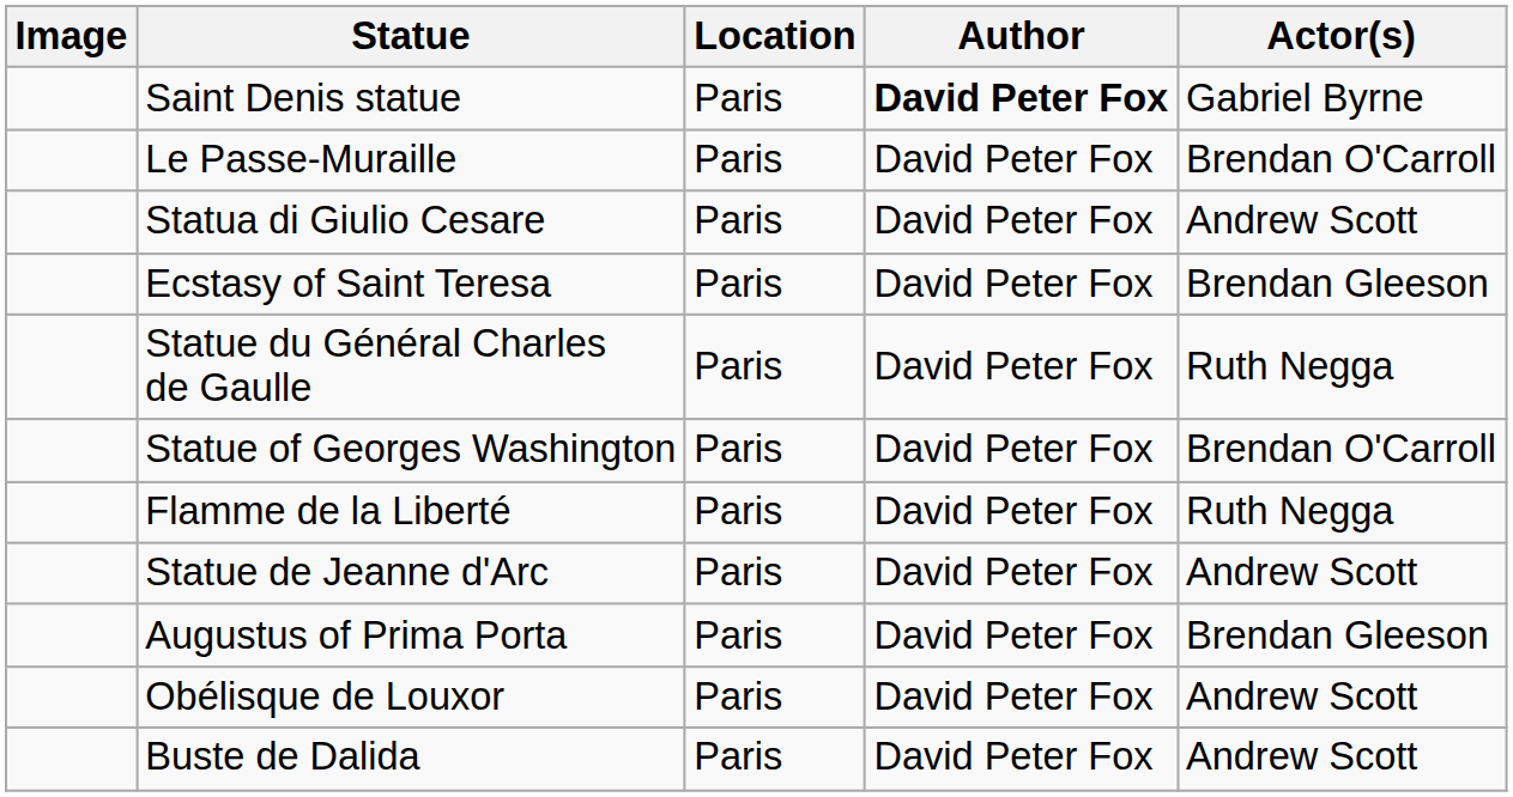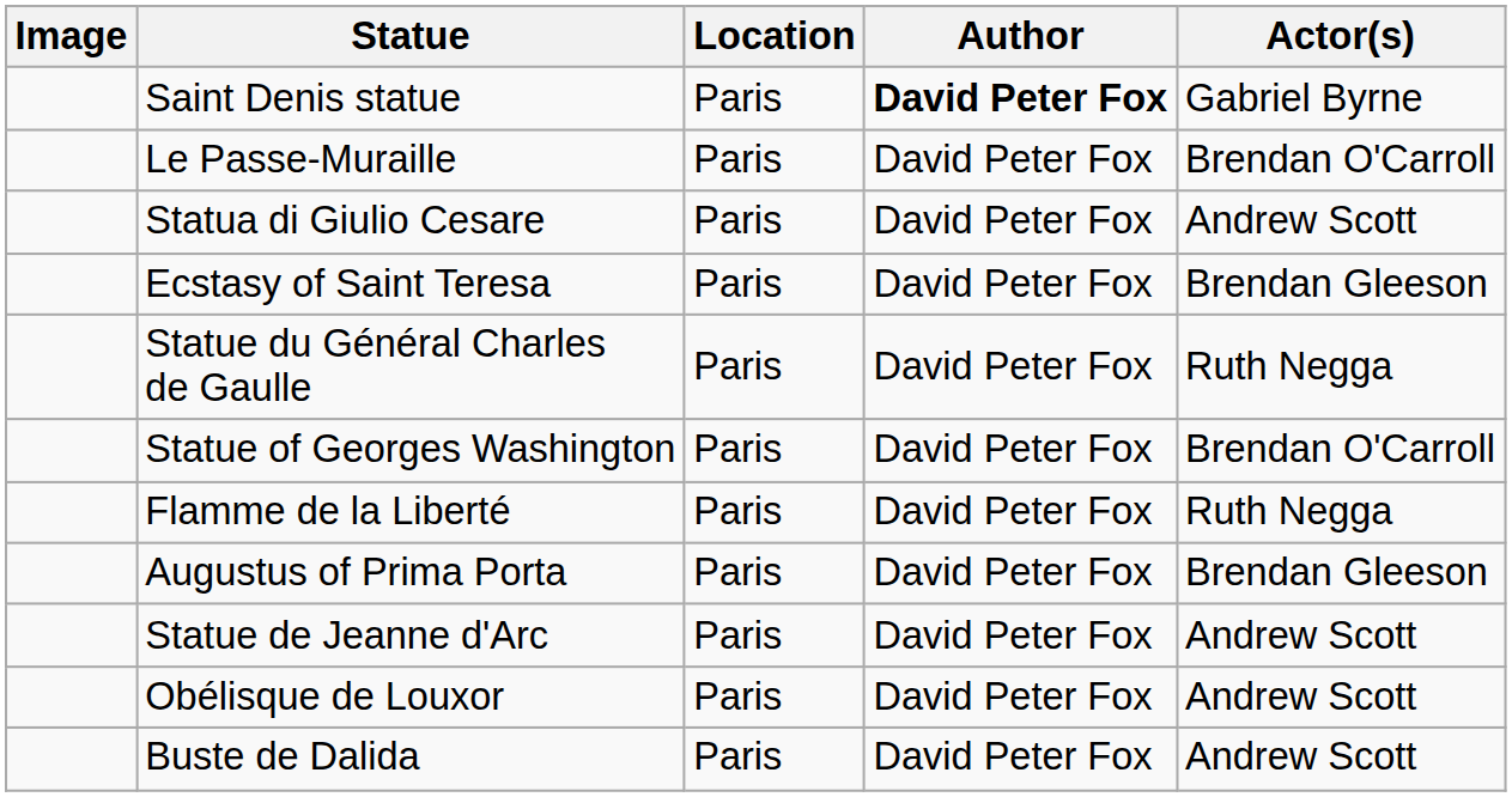rows swapped: Augustus of Prima Porta <-> Statue de Jeanne d'Arc
